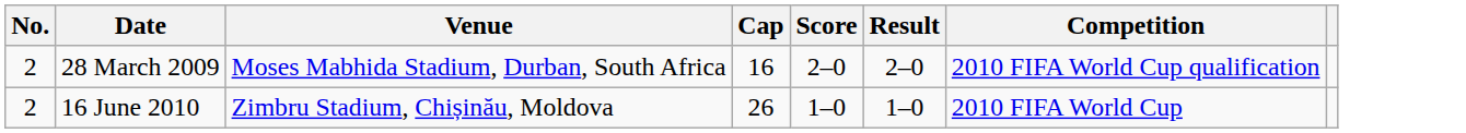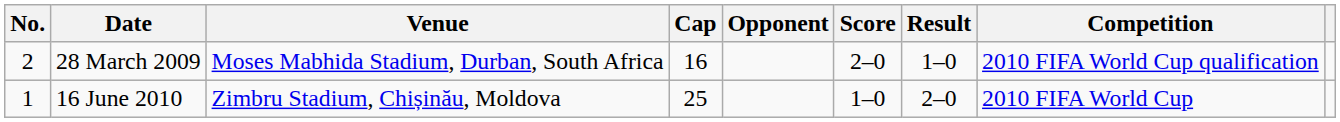+ column: Opponent
28 March 2009 | Result: 2–0 -> 1–0
16 June 2010 | No.: 2 -> 1
16 June 2010 | Cap: 26 -> 25
16 June 2010 | Result: 1–0 -> 2–0
